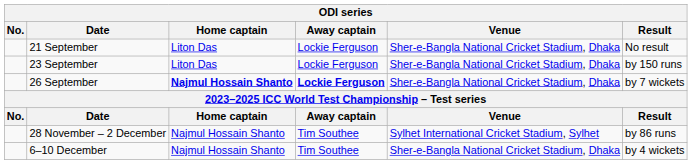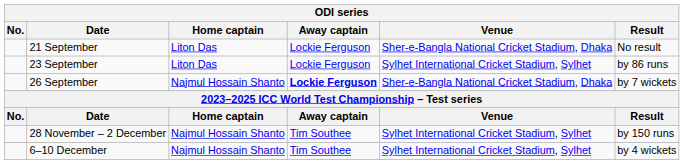23 September | Venue: Sher-e-Bangla National Cricket Stadium, Dhaka -> Sylhet International Cricket Stadium, Sylhet
23 September | Result: by 150 runs -> by 86 runs
26 September | Home captain: bold -> normal
28 November – 2 December | Result: by 86 runs -> by 150 runs
6–10 December | Venue: Sher-e-Bangla National Cricket Stadium, Dhaka -> Sylhet International Cricket Stadium, Sylhet
